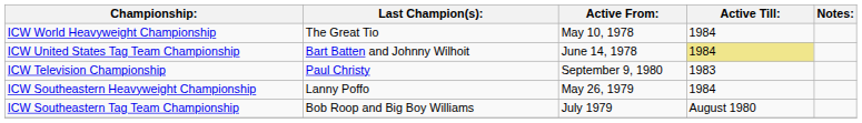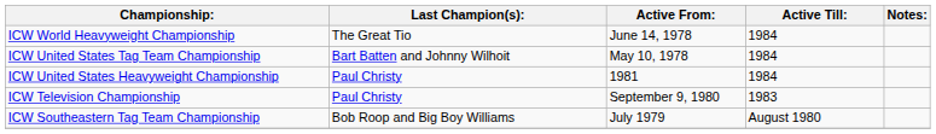ICW World Heavyweight Championship | Active From:: May 10, 1978 -> June 14, 1978
ICW United States Tag Team Championship | Active From:: June 14, 1978 -> May 10, 1978
ICW United States Tag Team Championship | Active Till:: khaki background -> no background
+ row: ICW United States Heavyweight Championship | Paul Christy | 1981 | 1984
- row: ICW Southeastern Heavyweight Championship | Lanny Poffo | May 26, 1979 | 1984
